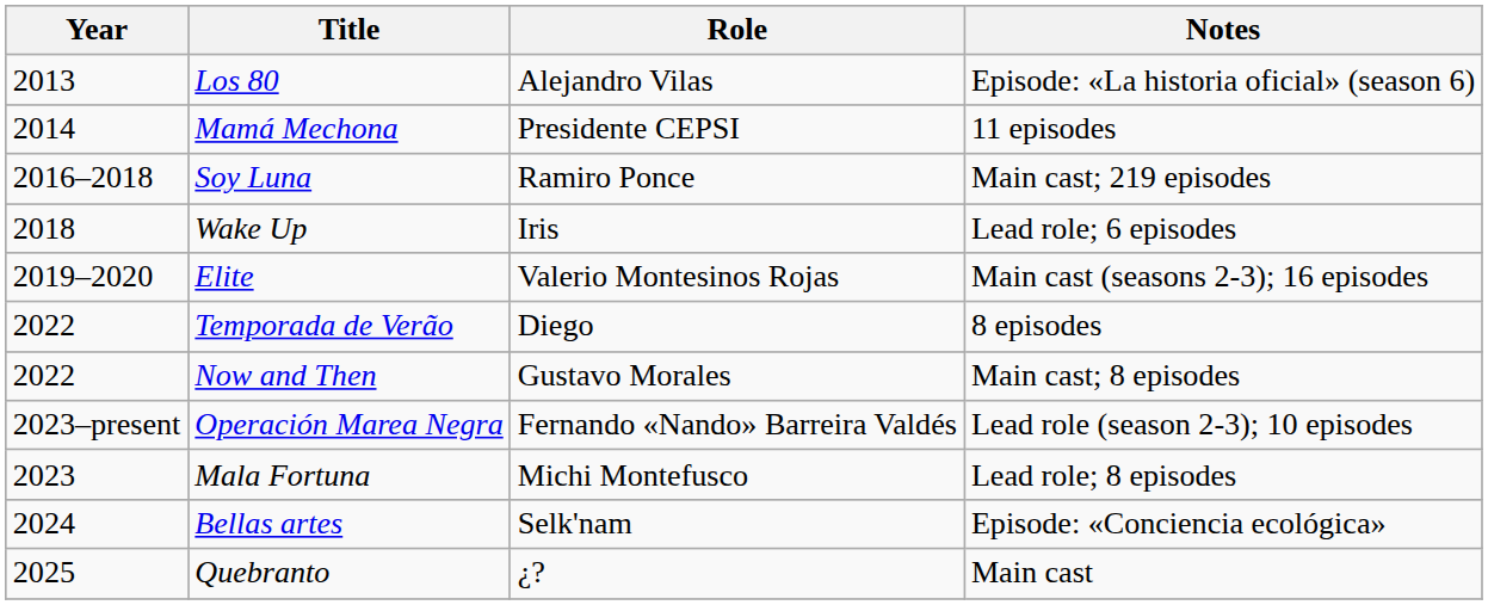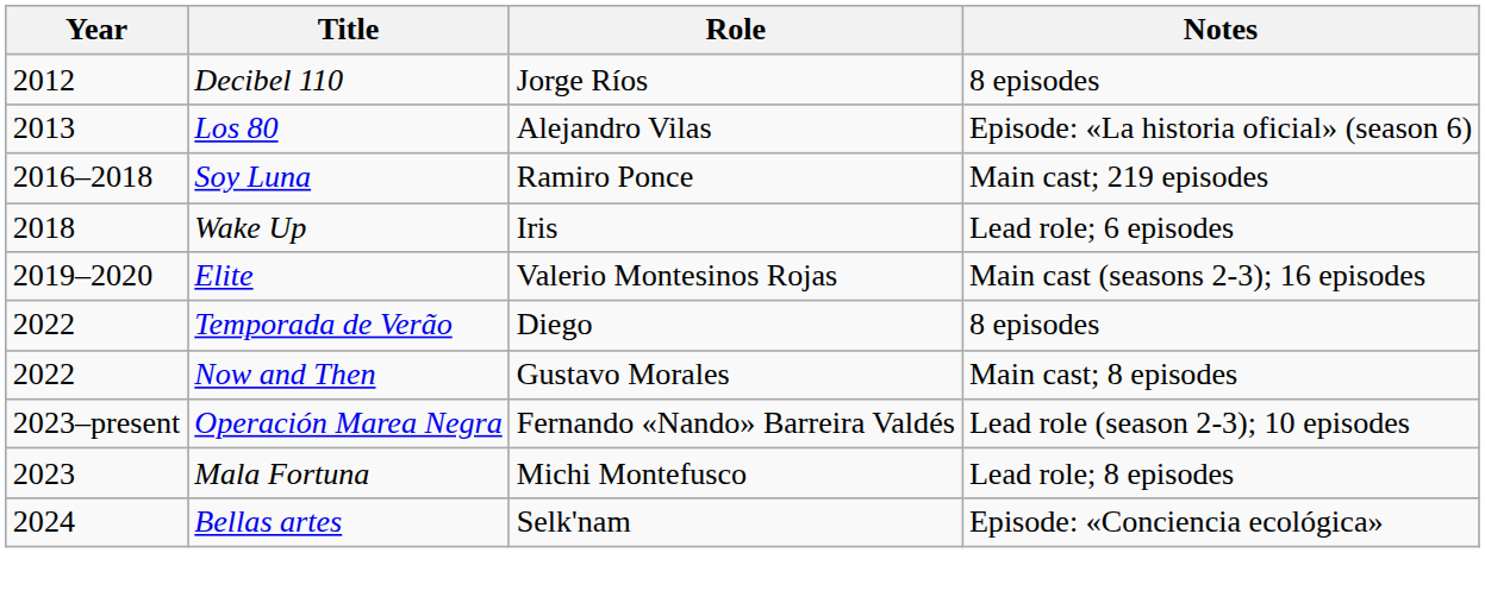+ row: 2012 | Decibel 110 | Jorge Ríos | 8 episodes
- row: 2014 | Mamá Mechona | Presidente CEPSI | 11 episodes
- row: 2025 | Quebranto | ¿? | Main cast
